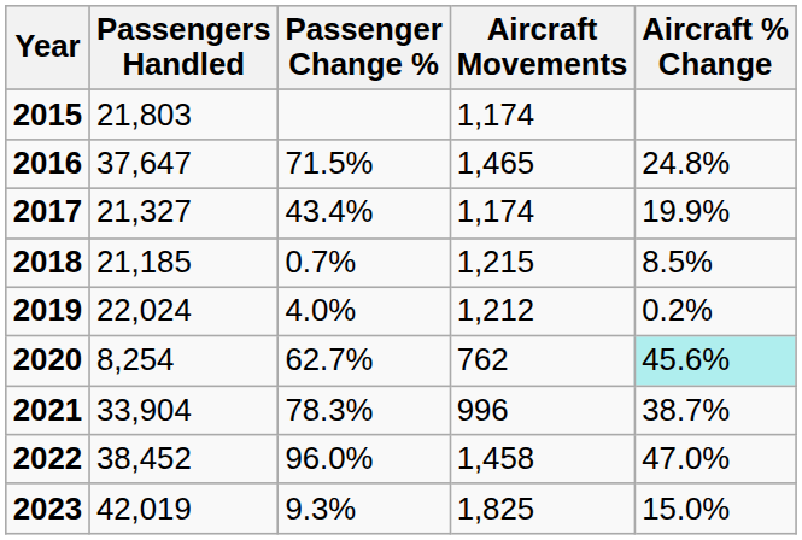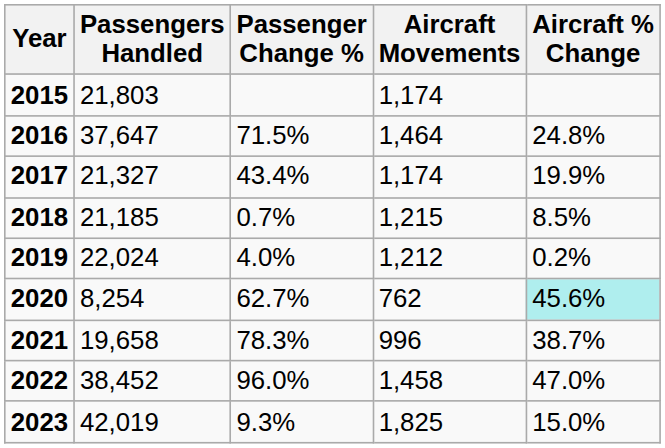2016 | Aircraft Movements: 1,465 -> 1,464
2021 | Passengers Handled: 33,904 -> 19,658
